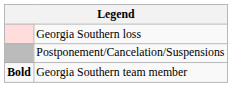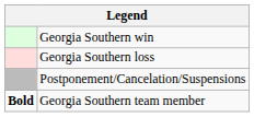+ row: Georgia Southern win
